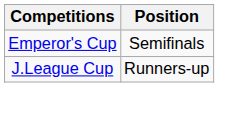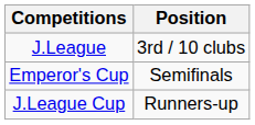+ row: J.League | 3rd / 10 clubs
